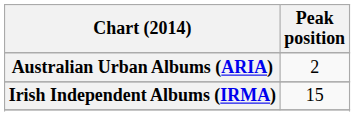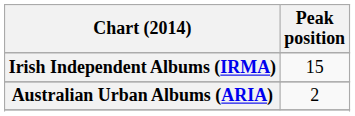rows swapped: Australian Urban Albums (ARIA) <-> Irish Independent Albums (IRMA)
